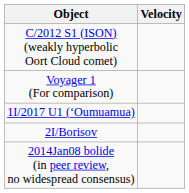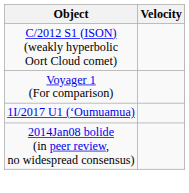- row: 2I/Borisov
